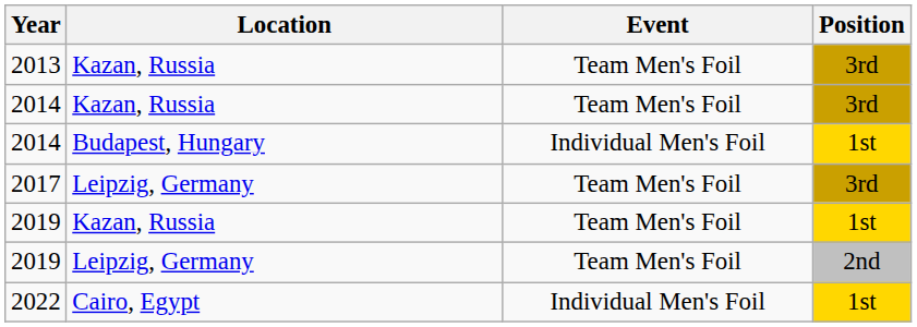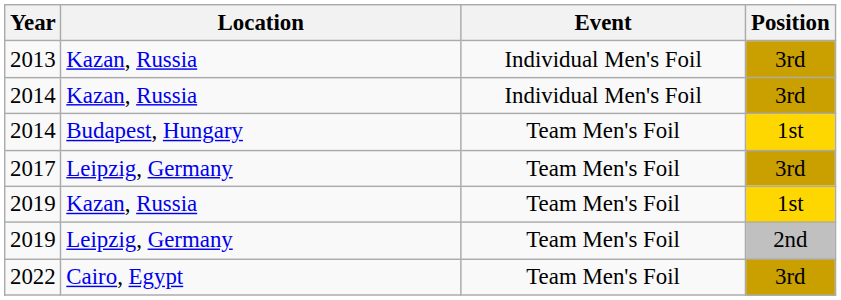2013 | Event: Team Men's Foil -> Individual Men's Foil
2014 / 3rd | Event: Team Men's Foil -> Individual Men's Foil
2014 / 1st | Event: Individual Men's Foil -> Team Men's Foil
- row: 2022 | Cairo, Egypt | Individual Men's Foil | 1st
+ row: 2022 | Cairo, Egypt | Team Men's Foil | 3rd
